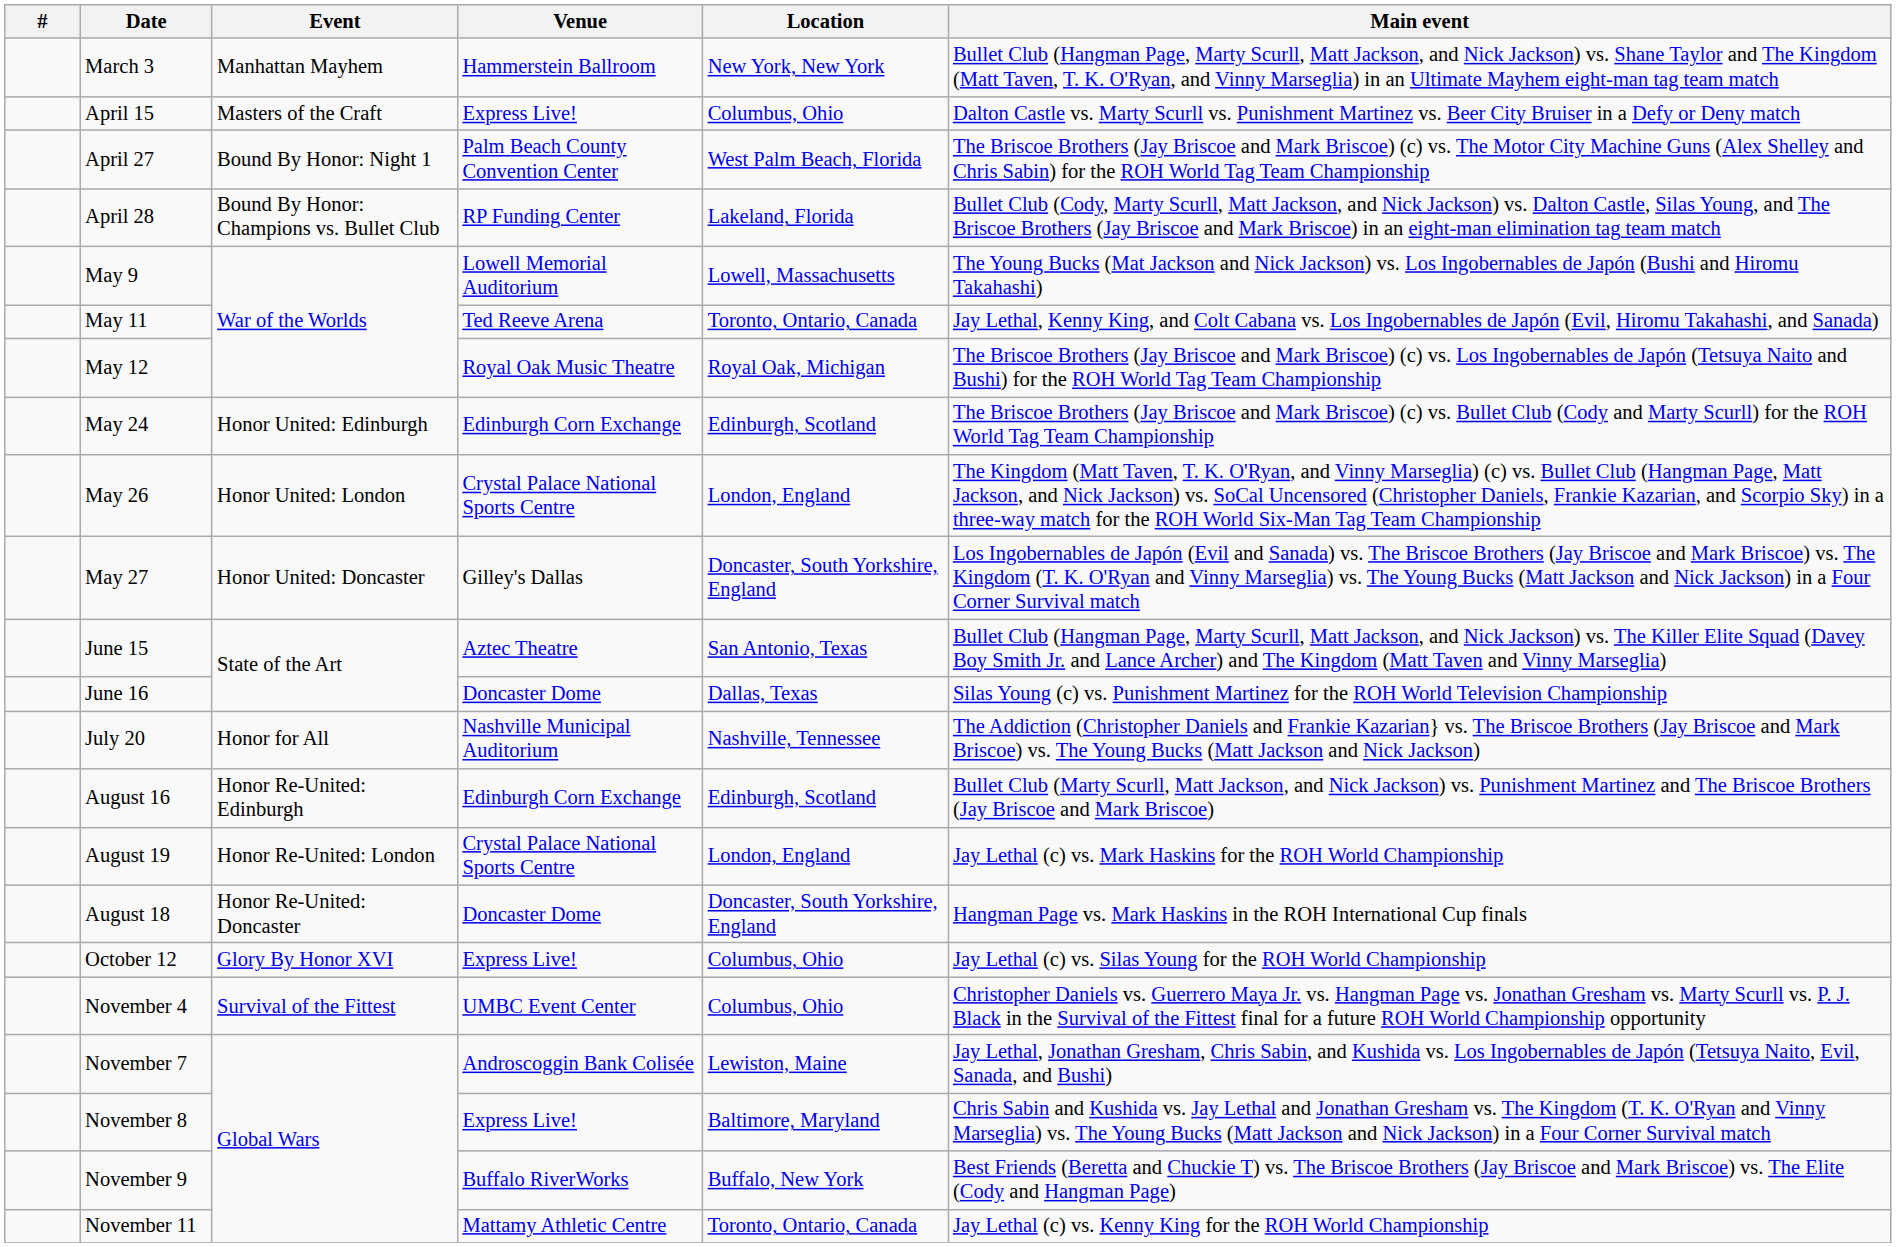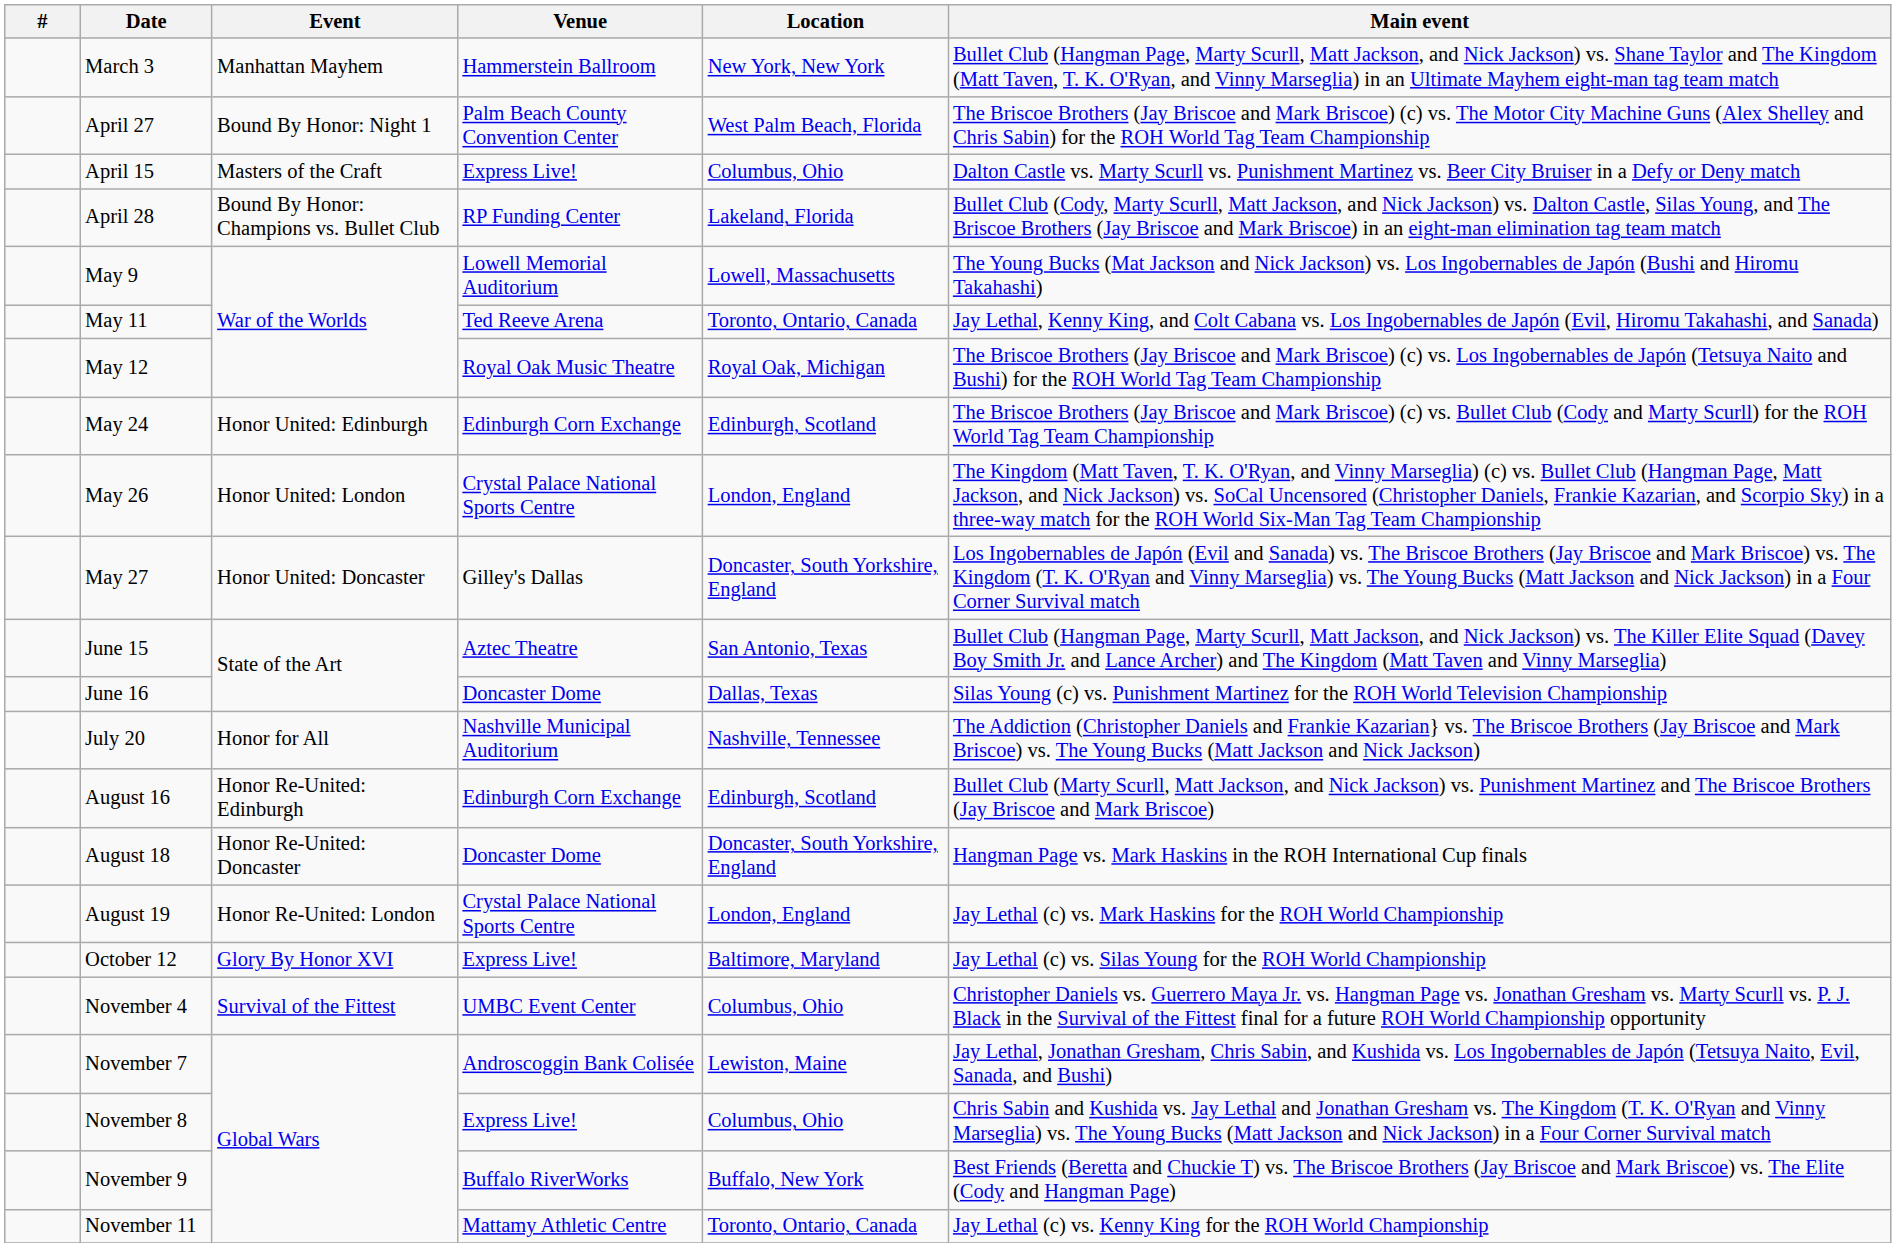rows swapped: April 15 <-> April 27
rows swapped: August 18 <-> August 19
October 12 | Location: Columbus, Ohio -> Baltimore, Maryland
November 8 | Location: Baltimore, Maryland -> Columbus, Ohio
